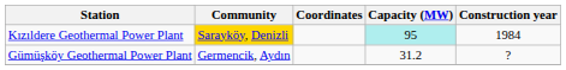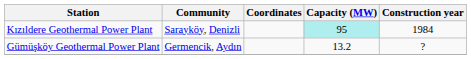Kızıldere Geothermal Power Plant | Community: gold background -> no background
Gümüşköy Geothermal Power Plant | Capacity (MW): 31.2 -> 13.2
